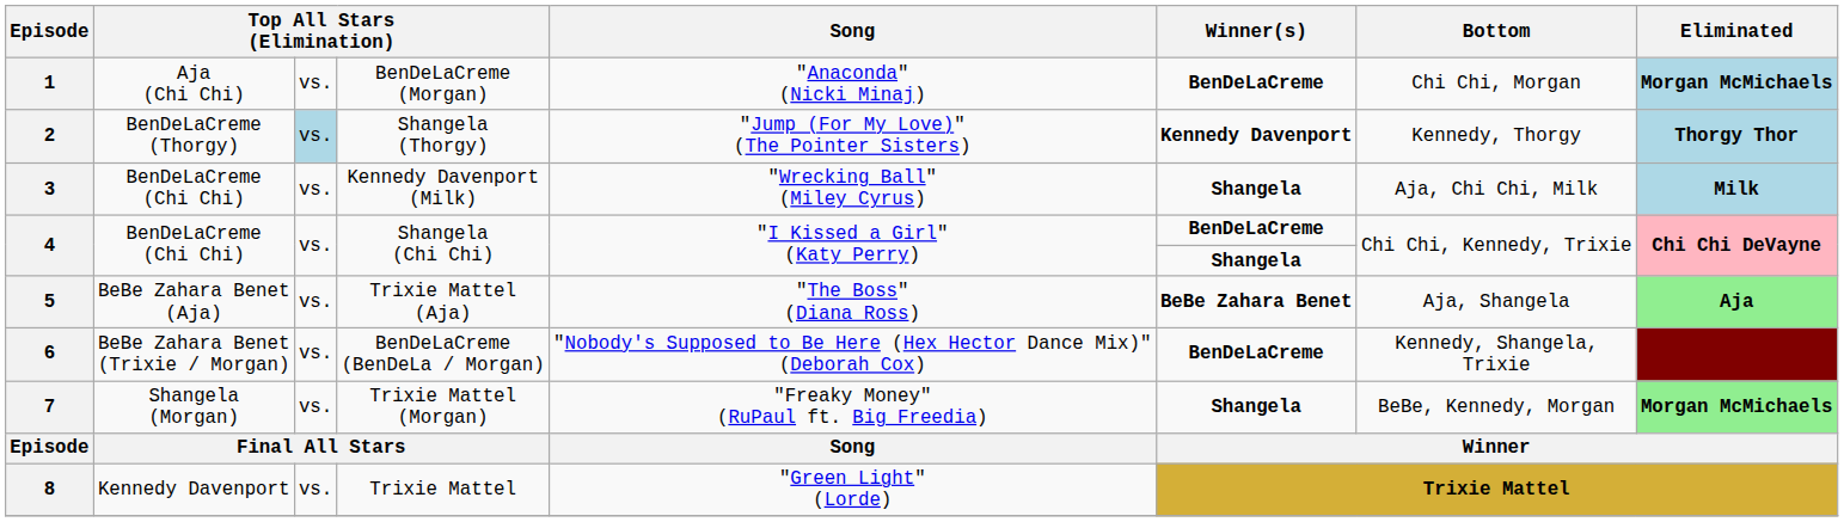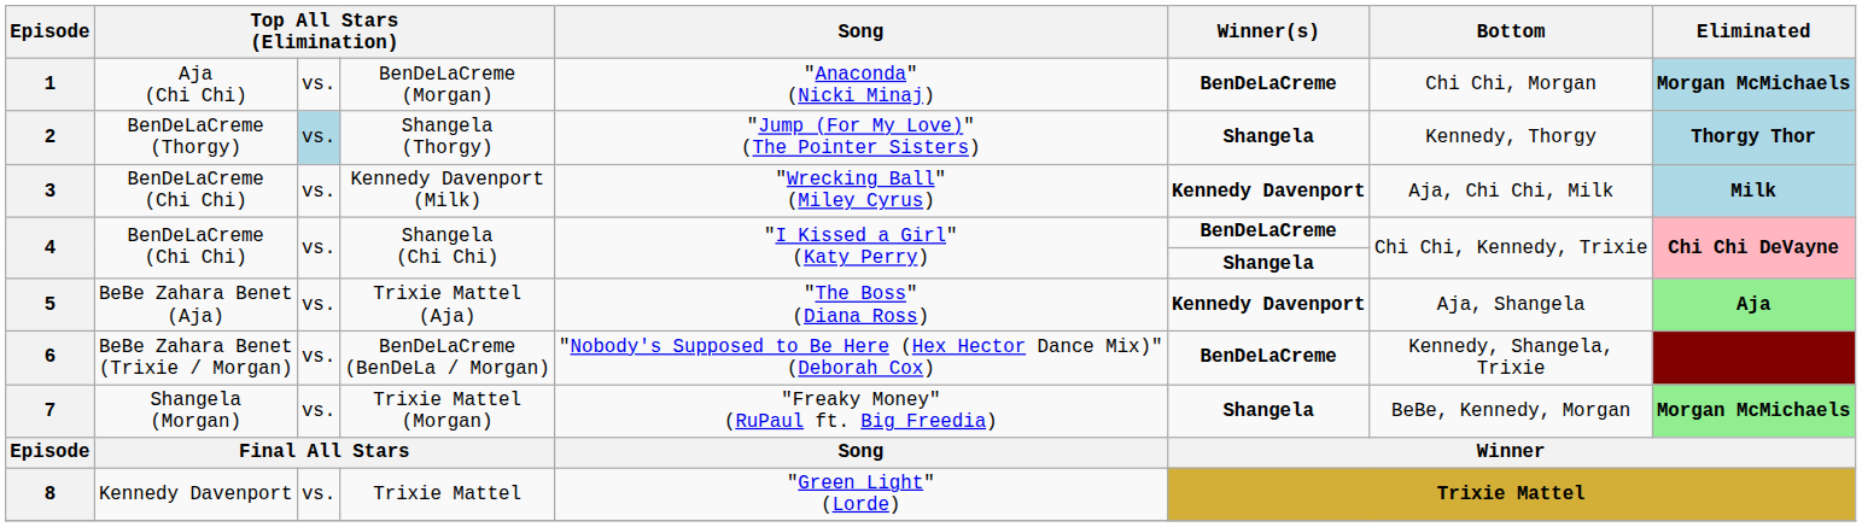2 | Winner(s): Kennedy Davenport -> Shangela
3 | Winner(s): Shangela -> Kennedy Davenport
5 | Winner(s): BeBe Zahara Benet -> Kennedy Davenport
